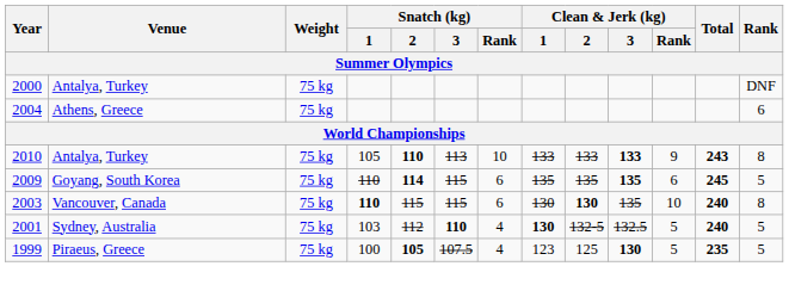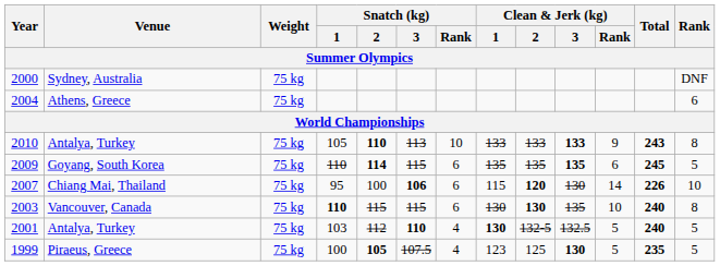2000 | Venue: Antalya, Turkey -> Sydney, Australia
+ row: 2007 | Chiang Mai, Thailand | 75 kg | 95 | 100 | 106 | 6 | 115 | 120 | 130 | 14 | 226 | 10
2001 | Venue: Sydney, Australia -> Antalya, Turkey
